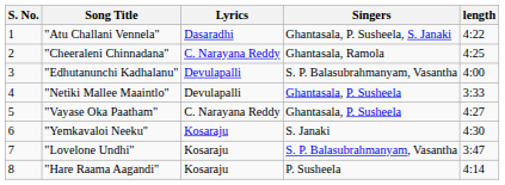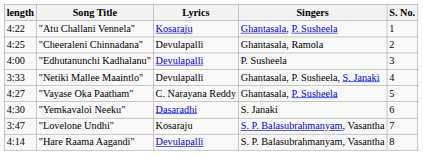columns swapped: S. No. <-> length
"Atu Challani Vennela" | Lyrics: Dasaradhi -> Kosaraju
"Atu Challani Vennela" | Singers: Ghantasala, P. Susheela, S. Janaki -> Ghantasala, P. Susheela
"Cheeraleni Chinnadana" | Lyrics: C. Narayana Reddy -> Devulapalli
"Edhutanunchi Kadhalanu" | Singers: S. P. Balasubrahmanyam, Vasantha -> P. Susheela
"Netiki Mallee Maaintlo" | Singers: Ghantasala, P. Susheela -> Ghantasala, P. Susheela, S. Janaki
"Yemkavaloi Neeku" | Lyrics: Kosaraju -> Dasaradhi
"Hare Raama Aagandi" | Lyrics: Kosaraju -> Devulapalli
"Hare Raama Aagandi" | Singers: P. Susheela -> S. P. Balasubrahmanyam, Vasantha
